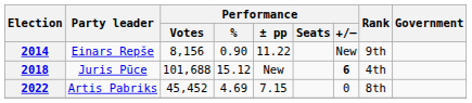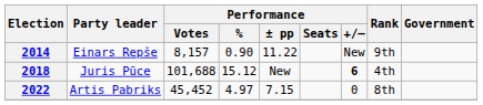2014 | Performance / Votes: 8,156 -> 8,157
2022 | Performance / %: 4.69 -> 4.97
